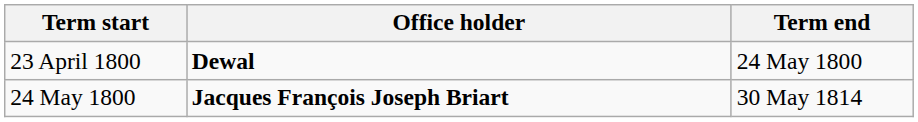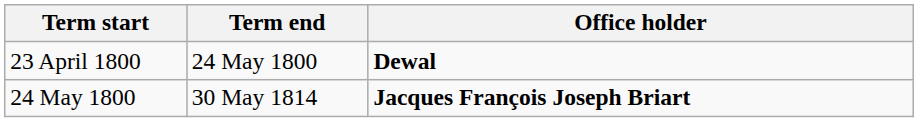columns swapped: Term end <-> Office holder
